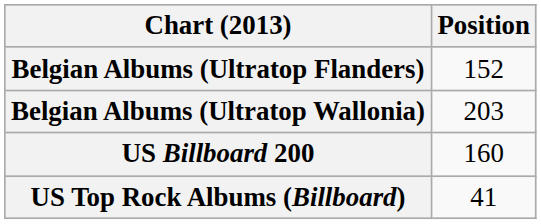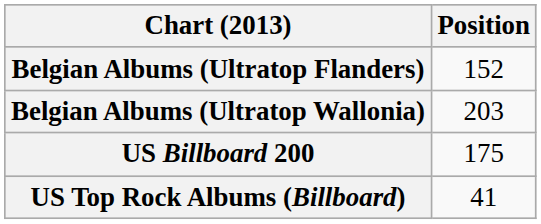US Billboard 200 | Position: 160 -> 175
